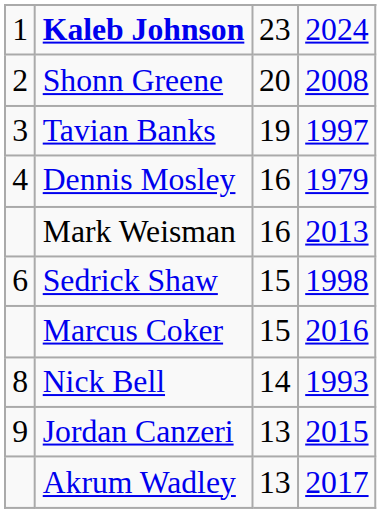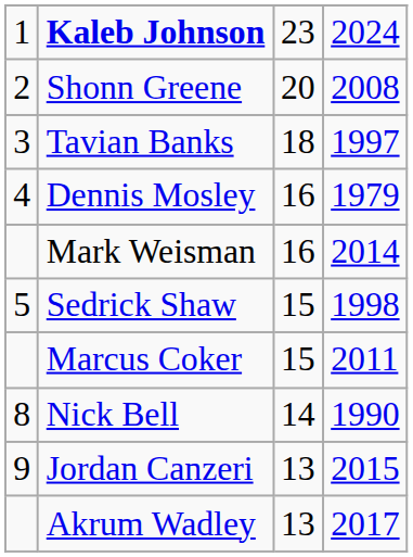Tavian Banks | column 3: 19 -> 18
Mark Weisman | column 4: 2013 -> 2014
Sedrick Shaw | column 1: 6 -> 5
Marcus Coker | column 4: 2016 -> 2011
Nick Bell | column 4: 1993 -> 1990
